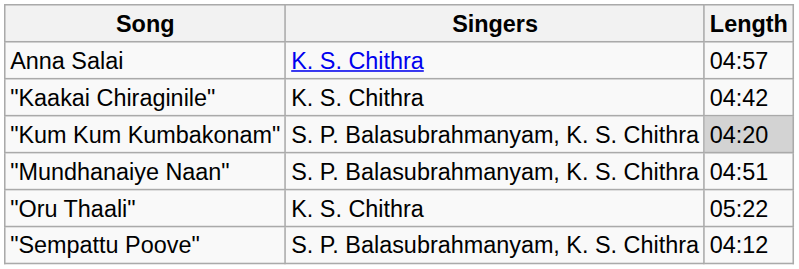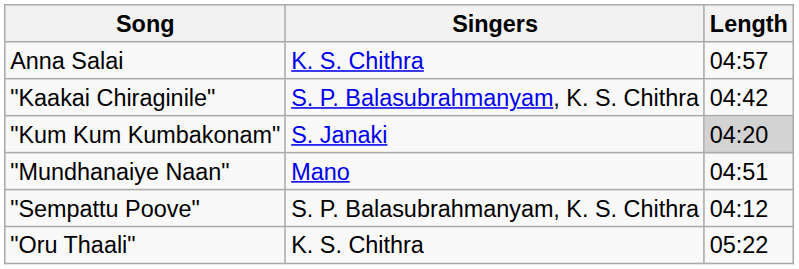"Kaakai Chiraginile" | Singers: K. S. Chithra -> S. P. Balasubrahmanyam, K. S. Chithra
"Kum Kum Kumbakonam" | Singers: S. P. Balasubrahmanyam, K. S. Chithra -> S. Janaki
"Mundhanaiye Naan" | Singers: S. P. Balasubrahmanyam, K. S. Chithra -> Mano
rows swapped: "Oru Thaali" <-> "Sempattu Poove"
